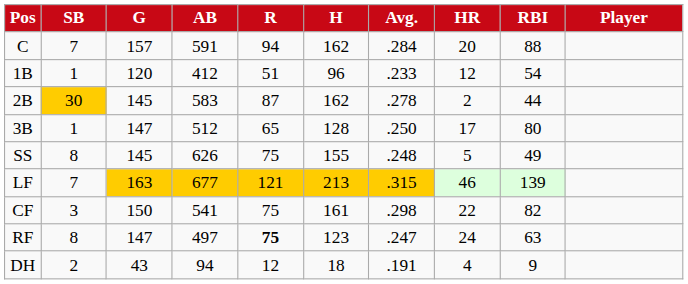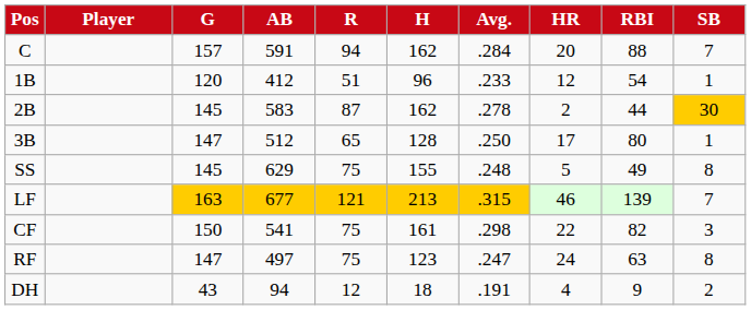columns swapped: Player <-> SB
SS | AB: 626 -> 629
RF | R: bold -> normal
